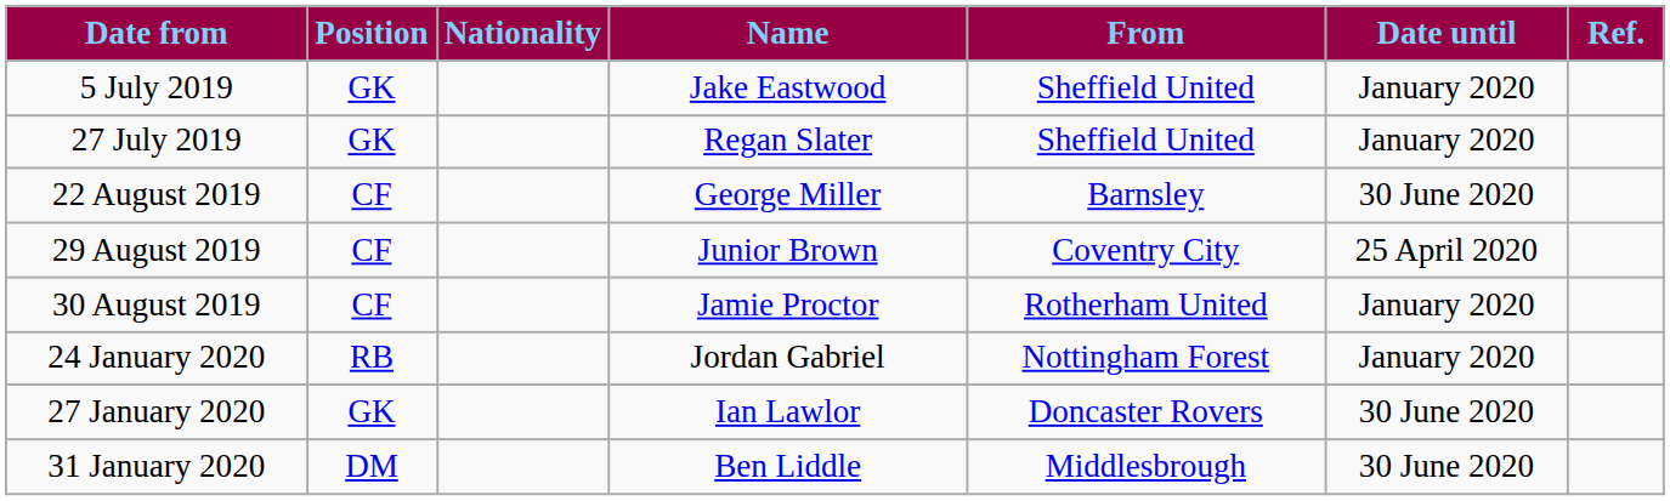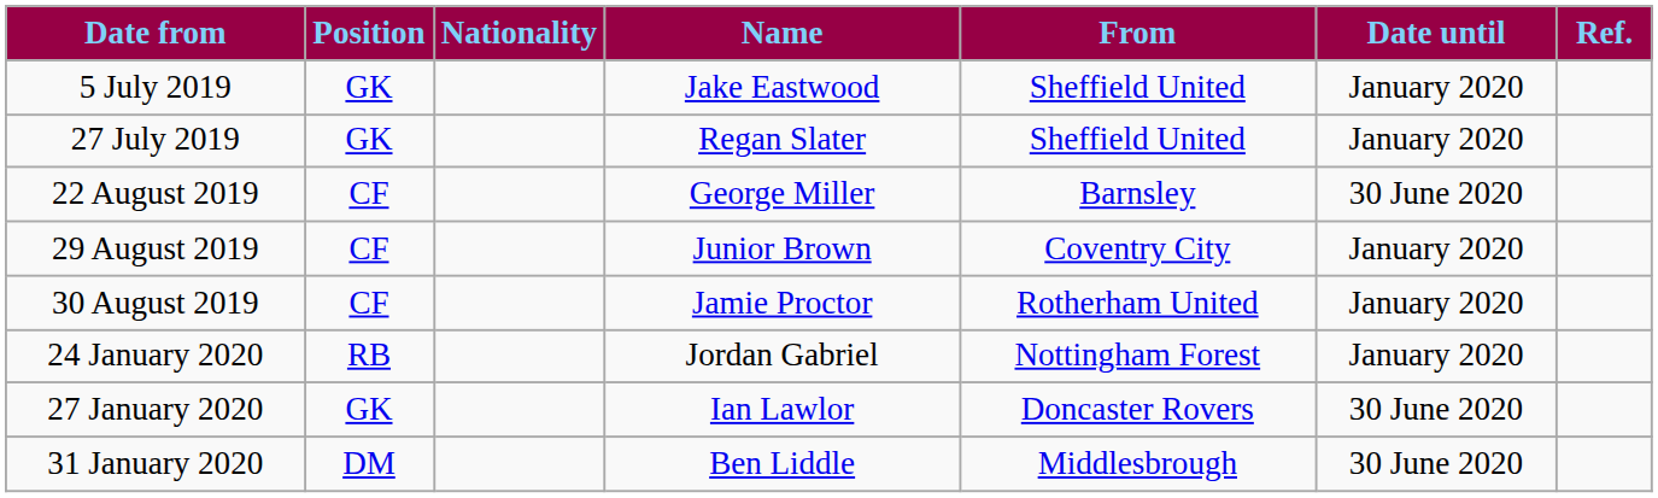29 August 2019 | Date until: 25 April 2020 -> January 2020
